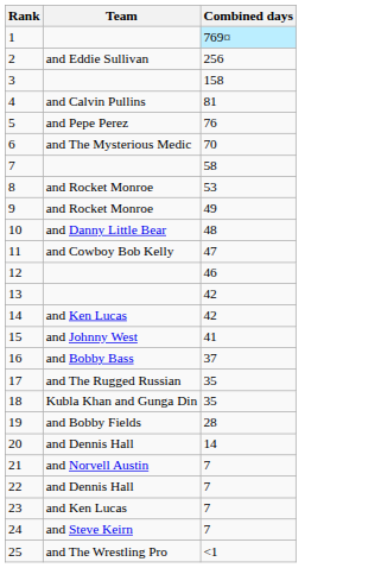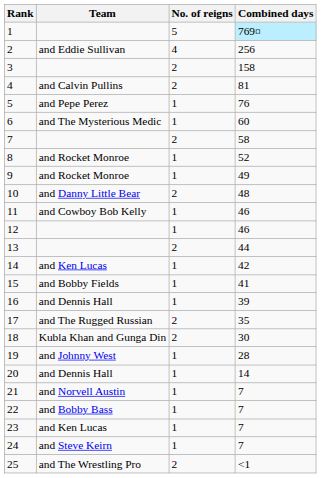+ column: No. of reigns | 5 | 4 | 2 | 2 | 1 | 1 | 2 | 1 | 1 | 2 | 1 | 1 | 2 | 1 | 1 | 1 | 2 | 2 | 1 | 1 | 1 | 1 | 1 | 1 | 2
6 | Combined days: 70 -> 60
8 | Combined days: 53 -> 52
11 | Combined days: 47 -> 46
13 | Combined days: 42 -> 44
15 | Team: and Johnny West -> and Bobby Fields
16 | Team: and Bobby Bass -> and Dennis Hall
16 | Combined days: 37 -> 39
18 | Combined days: 35 -> 30
19 | Team: and Bobby Fields -> and Johnny West
22 | Team: and Dennis Hall -> and Bobby Bass
